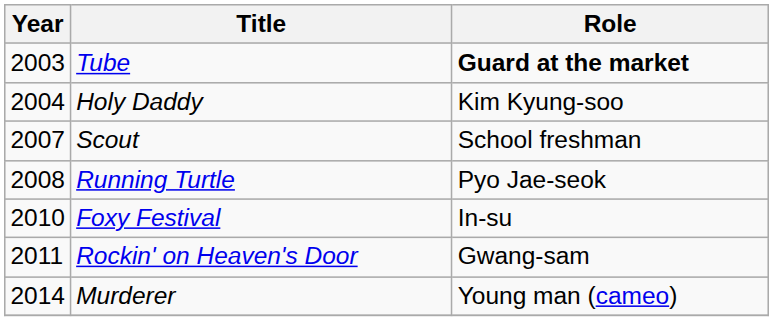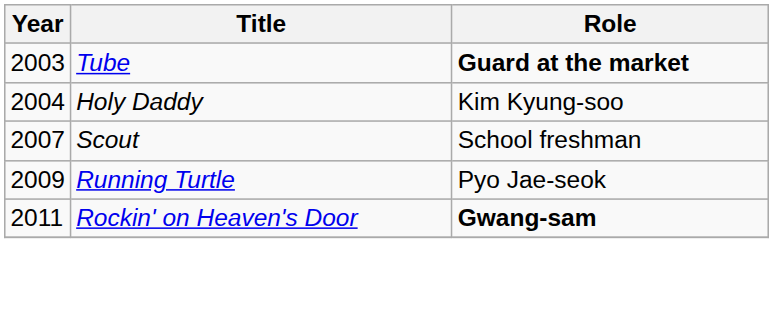Running Turtle | Year: 2008 -> 2009
- row: 2010 | Foxy Festival | In-su
Rockin' on Heaven's Door | Role: normal -> bold
- row: 2014 | Murderer | Young man (cameo)
